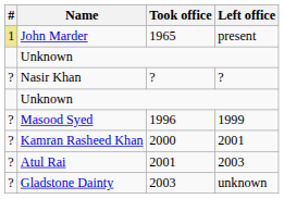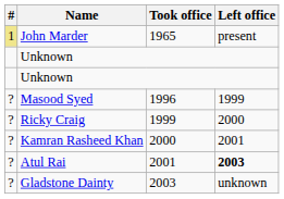- row: ? | Nasir Khan | ? | ?
+ row: ? | Ricky Craig | 1999 | 2000
Atul Rai | Left office: normal -> bold
